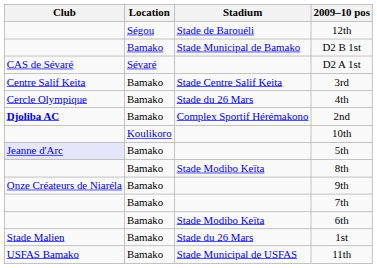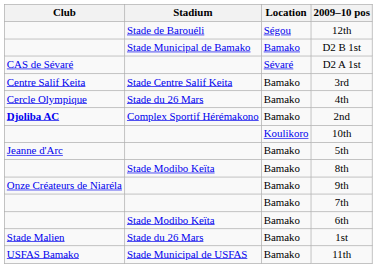columns swapped: Location <-> Stadium
5th | Club: lavender background -> no background
